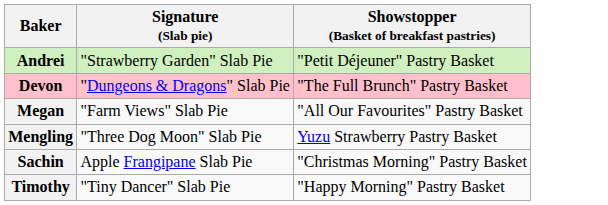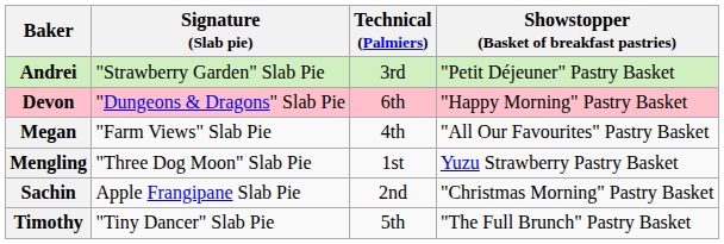+ column: Technical (Palmiers) | 3rd | 6th | 4th | 1st | 2nd | 5th
Devon | Showstopper (Basket of breakfast pastries): "The Full Brunch" Pastry Basket -> "Happy Morning" Pastry Basket
Timothy | Showstopper (Basket of breakfast pastries): "Happy Morning" Pastry Basket -> "The Full Brunch" Pastry Basket
